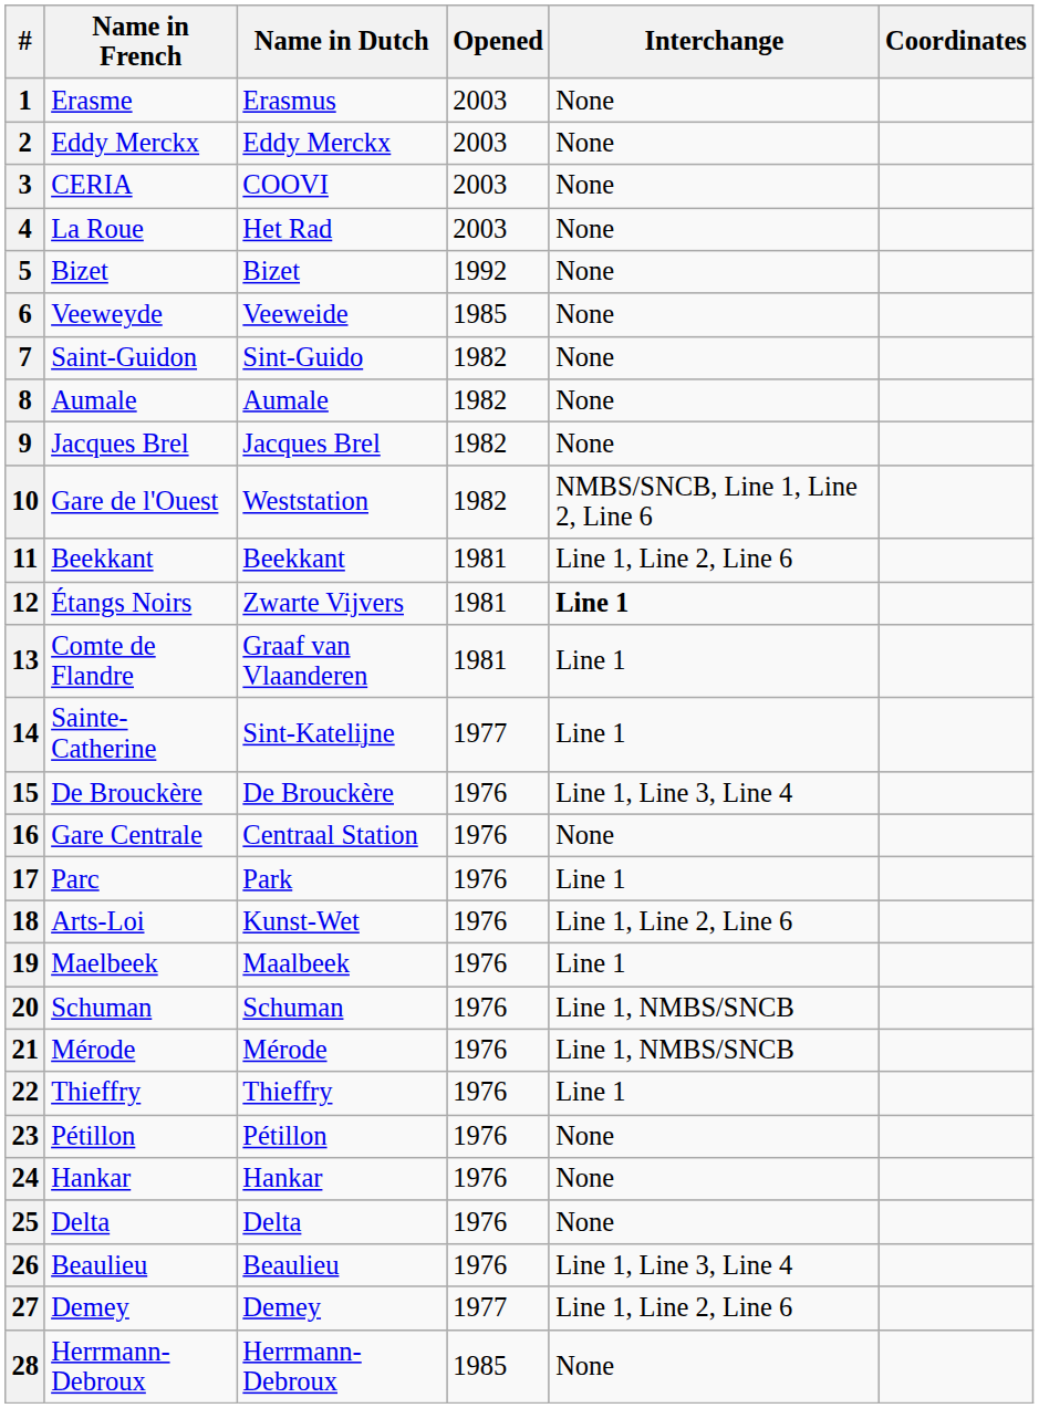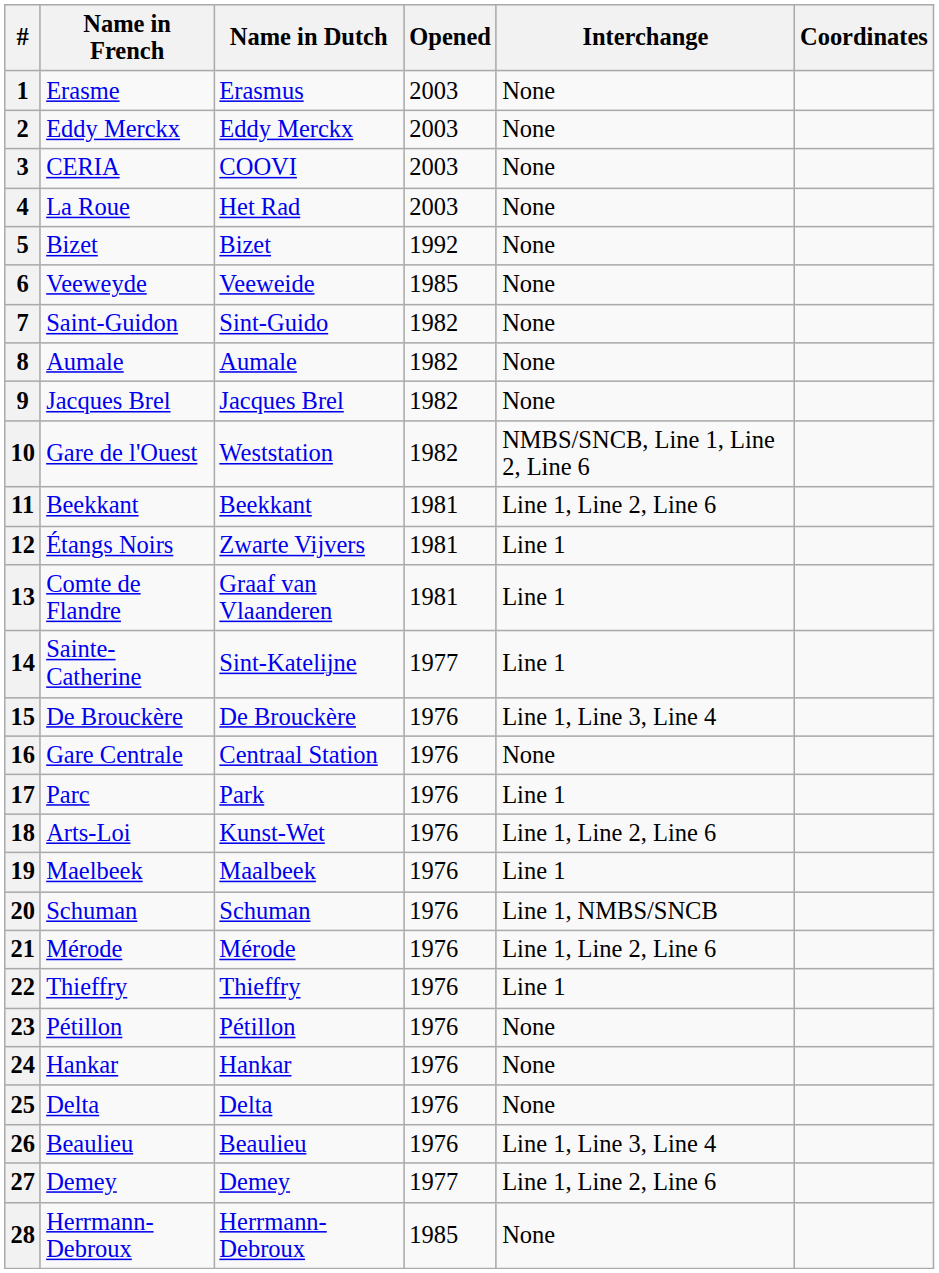12 | Interchange: bold -> normal
21 | Interchange: Line 1, NMBS/SNCB -> Line 1, Line 2, Line 6
